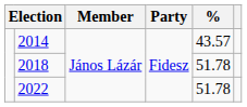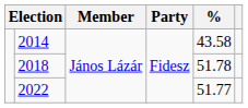2014 | %: 43.57 -> 43.58
2022 | %: 51.78 -> 51.77
